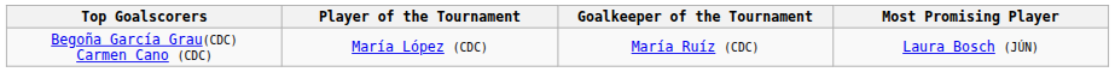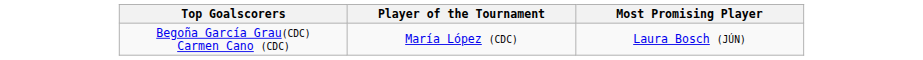- column: Goalkeeper of the Tournament | María Ruíz (CDC)
